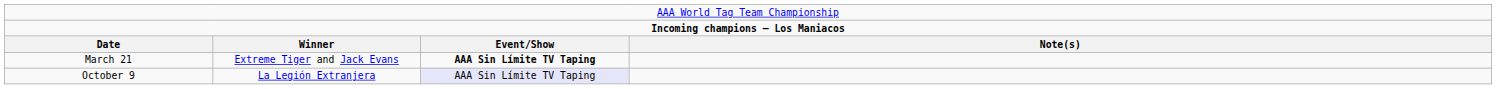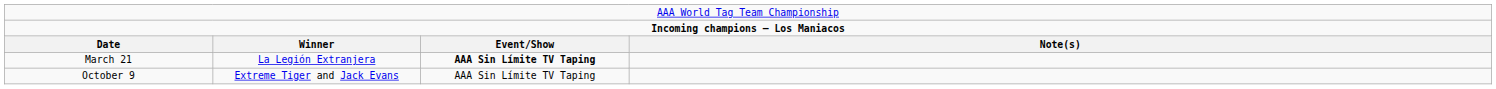March 21 | column 2: Extreme Tiger and Jack Evans -> La Legión Extranjera
October 9 | column 2: La Legión Extranjera -> Extreme Tiger and Jack Evans
October 9 | column 3: lavender background -> no background
